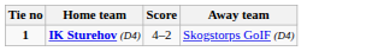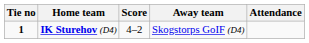+ column: Attendance
